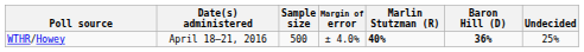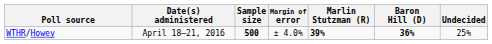WTHR/Howey | Sample size: normal -> bold
WTHR/Howey | Marlin Stutzman (R): 40% -> 39%
